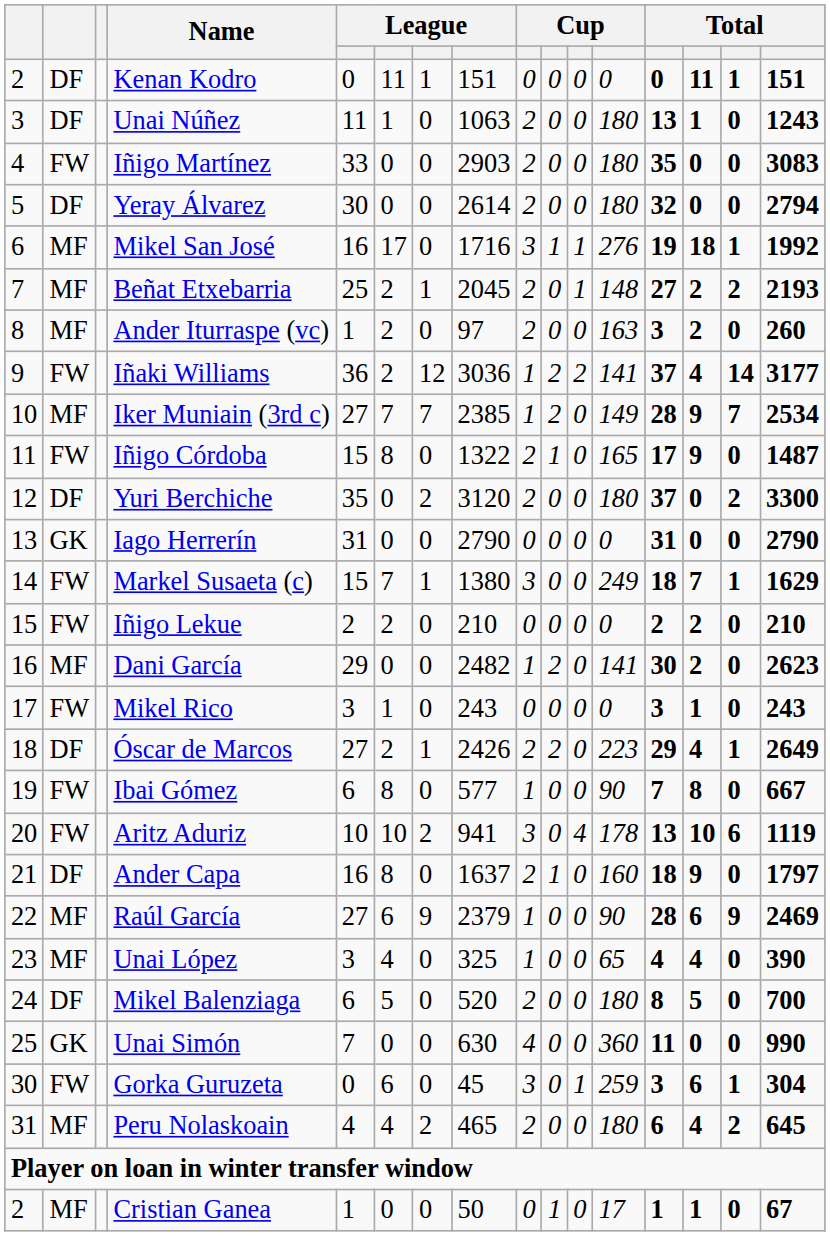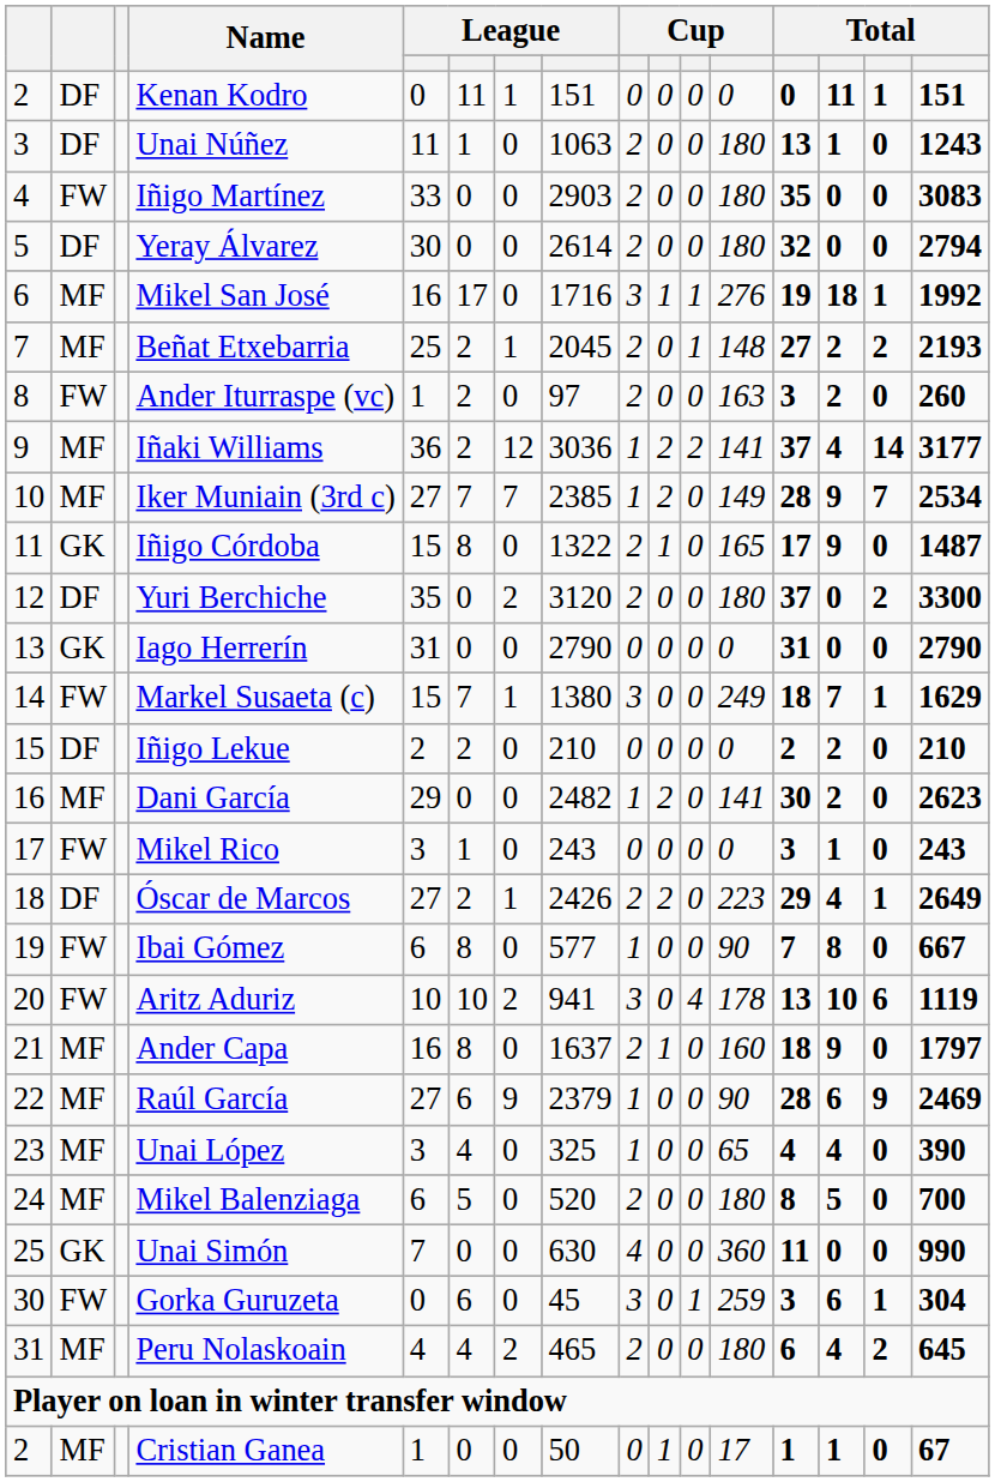Ander Iturraspe (vc) | column 2: MF -> FW
Iñaki Williams | column 2: FW -> MF
Iñigo Córdoba | column 2: FW -> GK
Iñigo Lekue | column 2: FW -> DF
Ander Capa | column 2: DF -> MF
Mikel Balenziaga | column 2: DF -> MF
